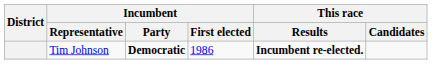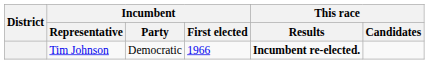Tim Johnson | Incumbent / Party: bold -> normal
Tim Johnson | Incumbent / First elected: 1986 -> 1966
